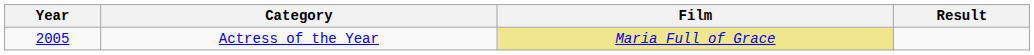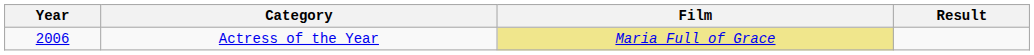Actress of the Year | Year: 2005 -> 2006
